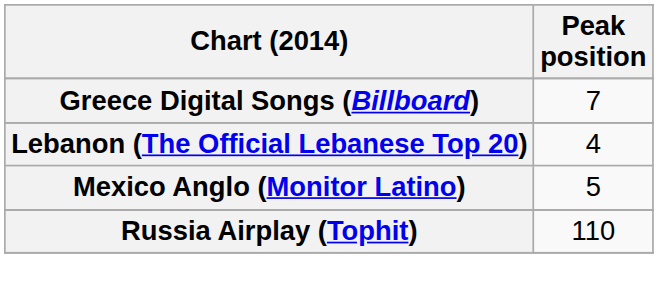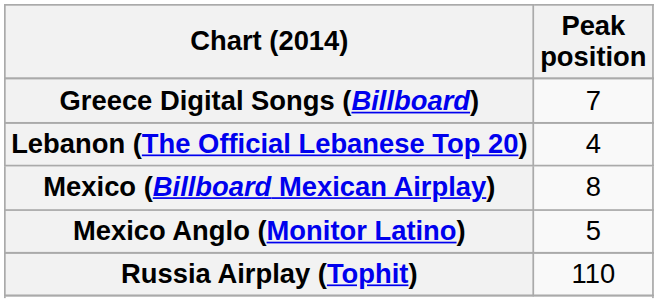+ row: Mexico (Billboard Mexican Airplay) | 8
